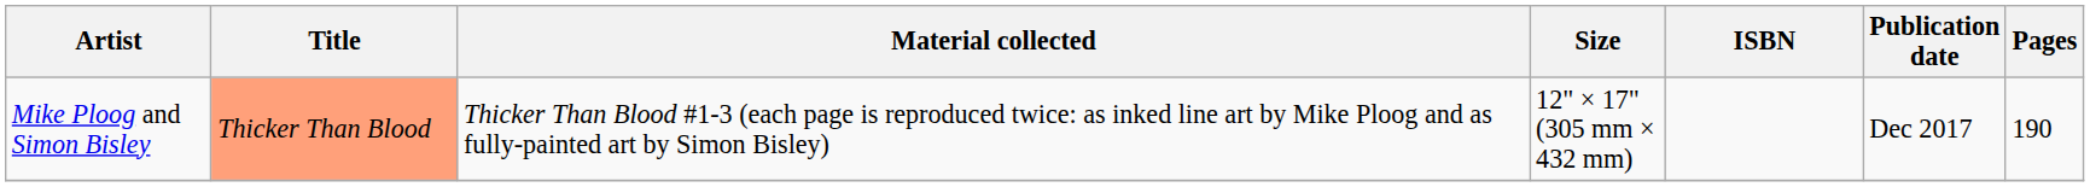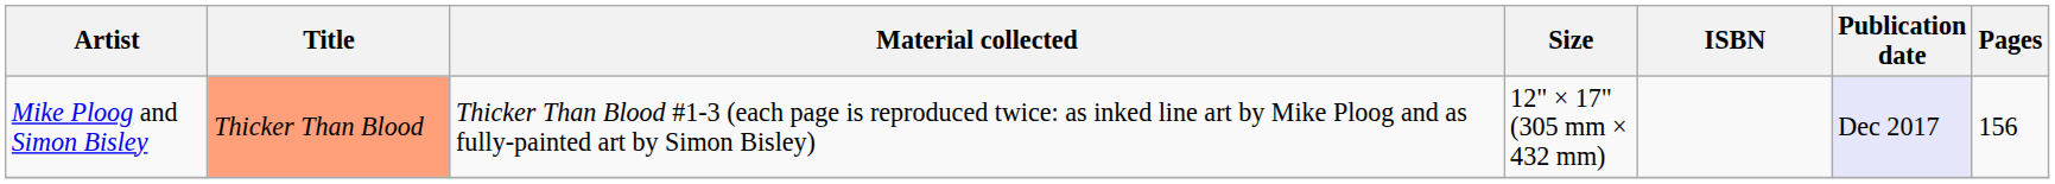Mike Ploog and Simon Bisley | Publication date: no background -> lavender background
Mike Ploog and Simon Bisley | Pages: 190 -> 156
